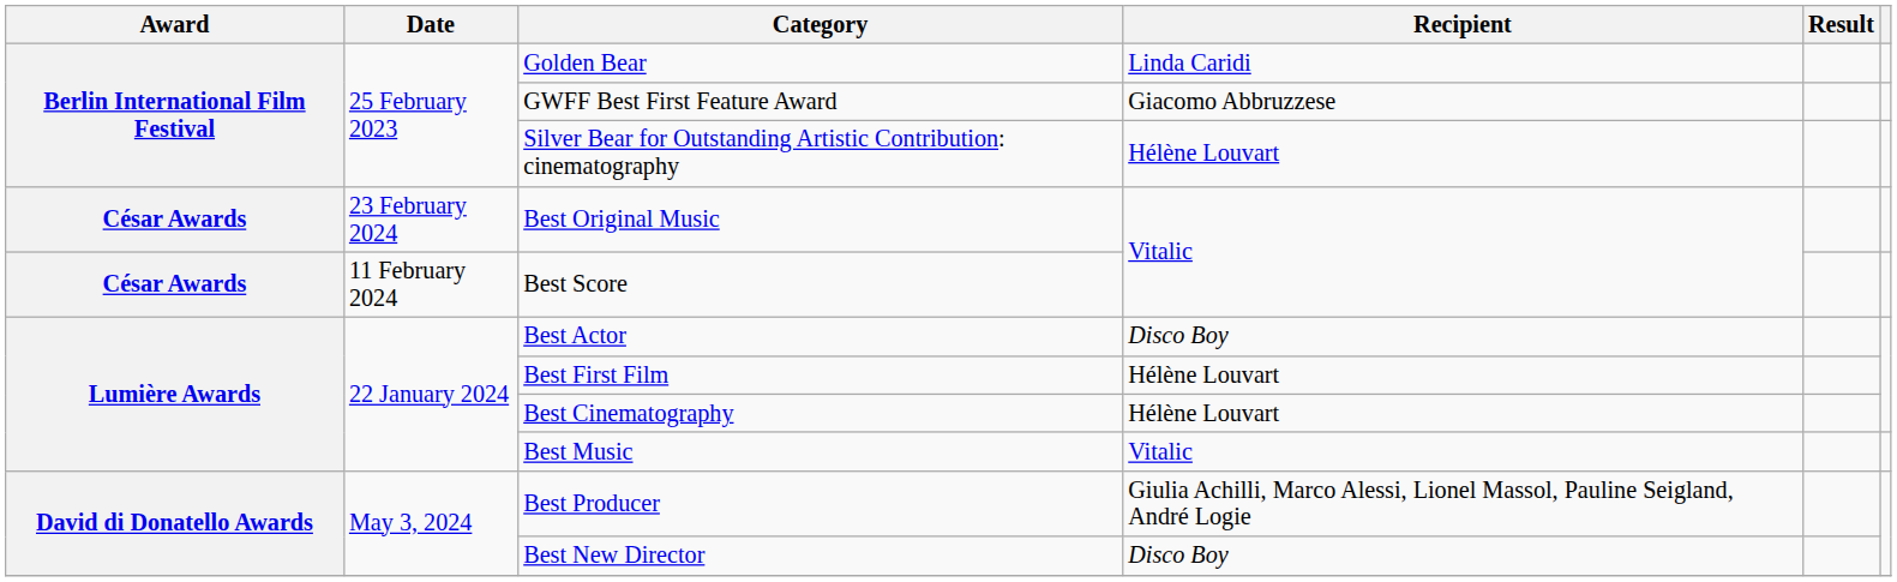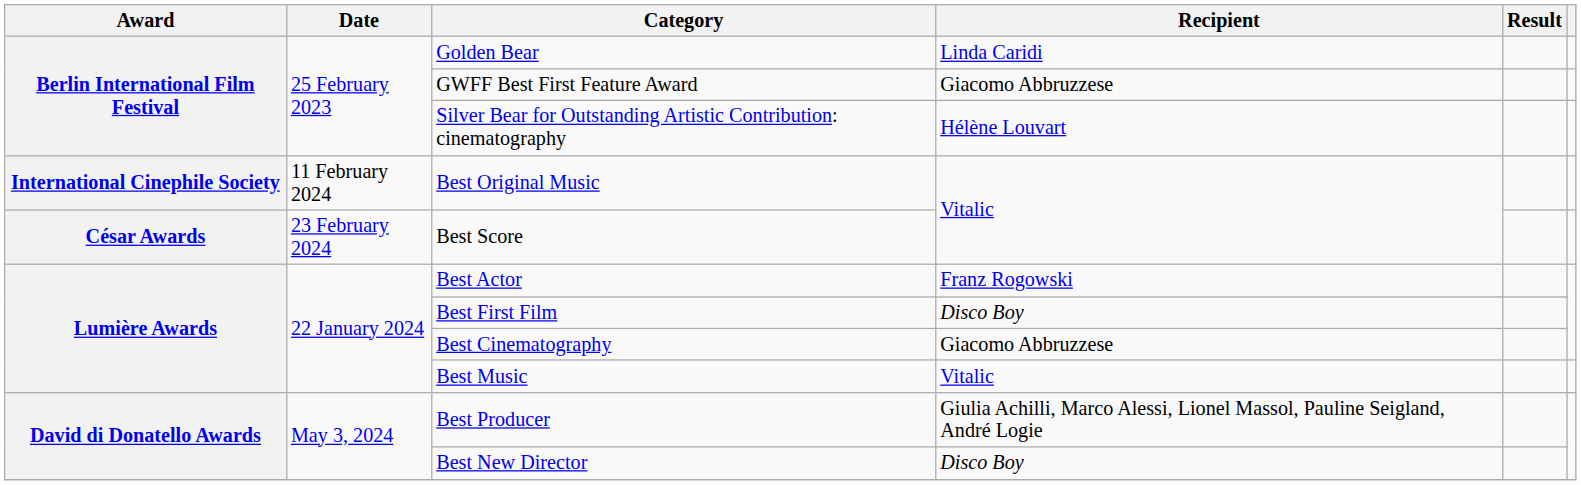Best Original Music | Award: César Awards -> International Cinephile Society
Best Original Music | Date: 23 February 2024 -> 11 February 2024
Best Score | Date: 11 February 2024 -> 23 February 2024
Best Actor | Recipient: Disco Boy -> Franz Rogowski
Best First Film | Recipient: Hélène Louvart -> Disco Boy
Best Cinematography | Recipient: Hélène Louvart -> Giacomo Abbruzzese
